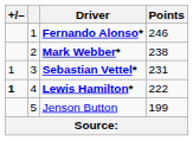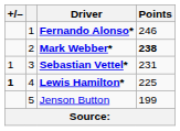Mark Webber* | Points: normal -> bold
Lewis Hamilton* | Points: 222 -> 225
